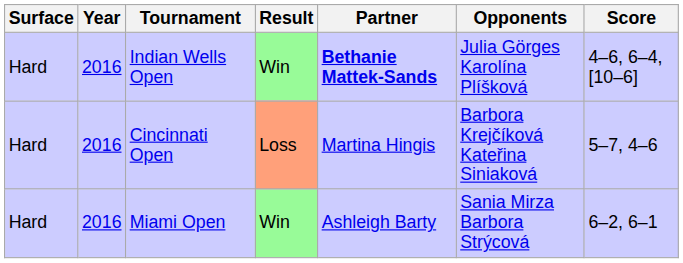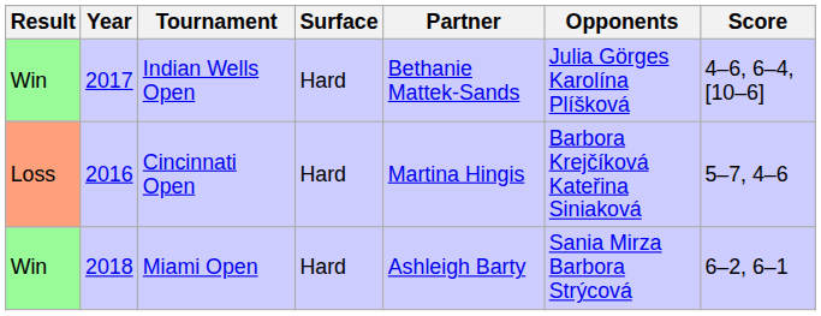columns swapped: Result <-> Surface
Indian Wells Open | Year: 2016 -> 2017
Indian Wells Open | Partner: bold -> normal
Miami Open | Year: 2016 -> 2018
